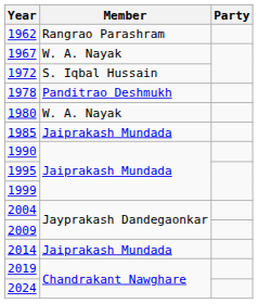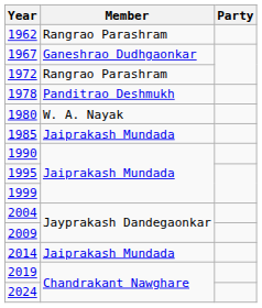1967 | Member: W. A. Nayak -> Ganeshrao Dudhgaonkar
1972 | Member: S. Iqbal Hussain -> Rangrao Parashram
